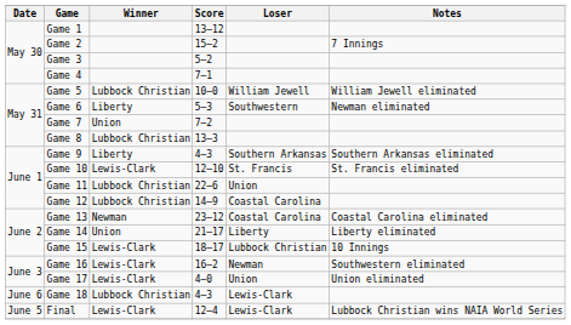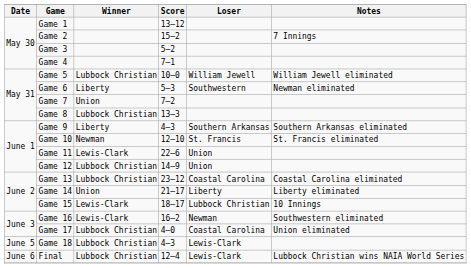Game 10 | Winner: Lewis-Clark -> Newman
Game 11 | Winner: Lubbock Christian -> Lewis-Clark
Game 12 | Loser: Coastal Carolina -> Union
Game 13 | Winner: Newman -> Lubbock Christian
Game 17 | Winner: Lewis-Clark -> Lubbock Christian
Game 17 | Loser: Union -> Coastal Carolina
Game 18 | Date: June 6 -> June 5
Final | Date: June 5 -> June 6
Final | Winner: Lewis-Clark -> Lubbock Christian
